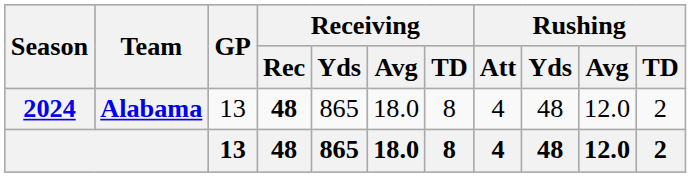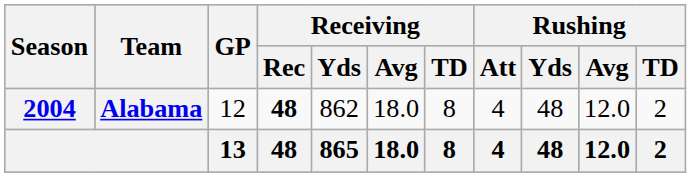Alabama | Season: 2024 -> 2004
Alabama | GP: 13 -> 12
Alabama | Receiving / Yds: 865 -> 862
